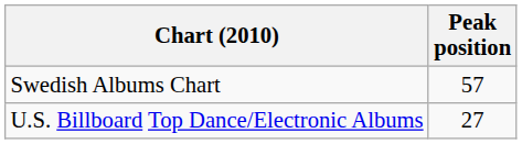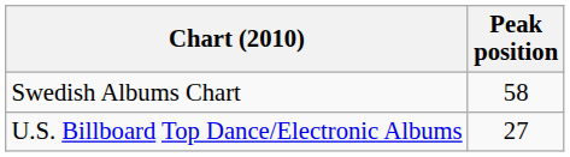Swedish Albums Chart | Peak position: 57 -> 58
